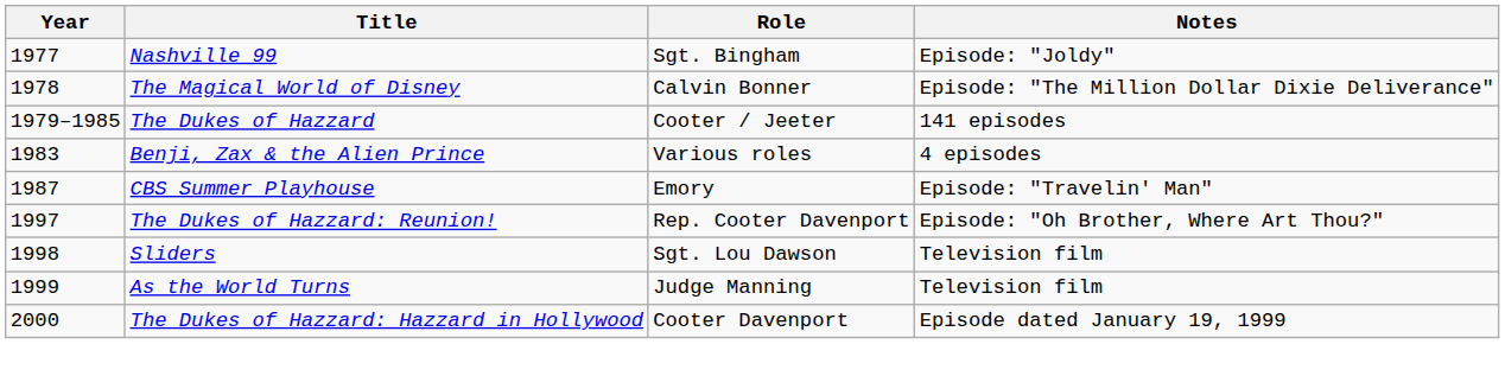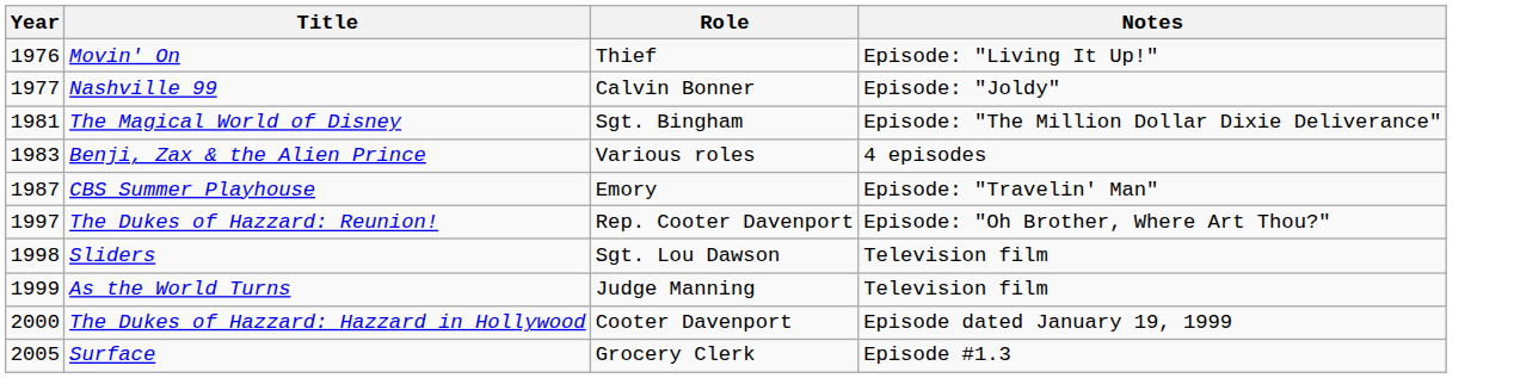+ row: 1976 | Movin' On | Thief | Episode: "Living It Up!"
Nashville 99 | Role: Sgt. Bingham -> Calvin Bonner
The Magical World of Disney | Year: 1978 -> 1981
The Magical World of Disney | Role: Calvin Bonner -> Sgt. Bingham
- row: 1979–1985 | The Dukes of Hazzard | Cooter / Jeeter | 141 episodes
+ row: 2005 | Surface | Grocery Clerk | Episode #1.3
